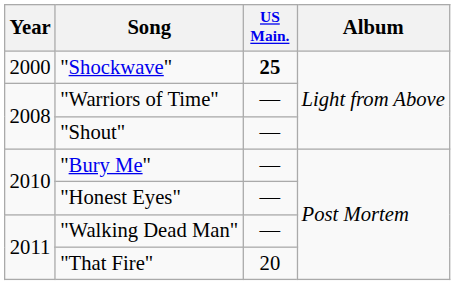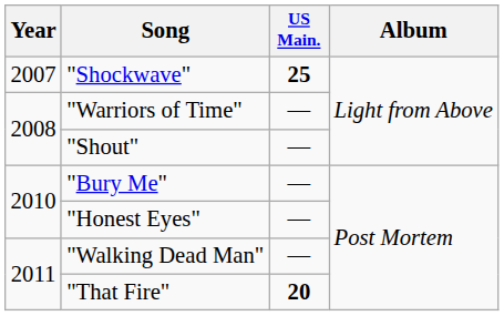"Shockwave" | Year: 2000 -> 2007
"That Fire" | US Main.: normal -> bold
